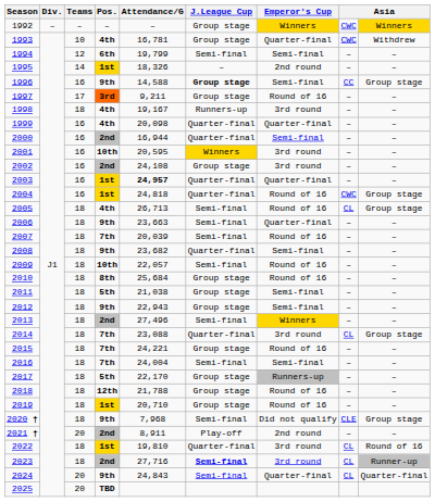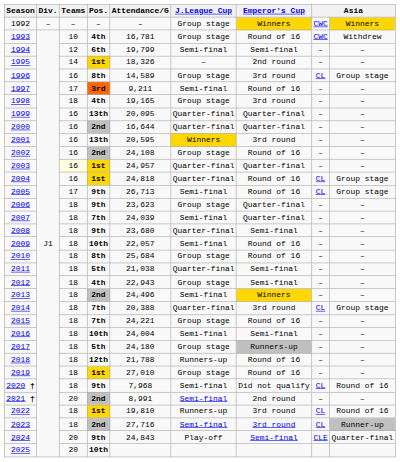1993 | Emperor's Cup: Quarter-final -> Round of 16
1996 | Pos.: 9th -> 8th
1996 | Attendance/G: 14,588 -> 14,589
1996 | J.League Cup: bold -> normal
1996 | Emperor's Cup: Semi-final -> 3rd round
1996 | column 8: CC -> CL
1997 | J.League Cup: Group stage -> Semi-final
1998 | Attendance/G: 19,167 -> 19,165
1998 | J.League Cup: Runners-up -> Group stage
1999 | Pos.: 4th -> 13th
1999 | Attendance/G: 20,098 -> 20,095
2000 | Attendance/G: 16,944 -> 16,644
2000 | Emperor's Cup: Semi-final -> Quarter-final
2001 | Pos.: 10th -> 13th
2002 | Emperor's Cup: 3rd round -> Round of 16
2003 | Teams: no background -> lightyellow background
2003 | Attendance/G: bold -> normal
2004 | column 8: CWC -> CL
2005 | Teams: 18 -> 17
2005 | Pos.: 4th -> 9th
2006 | Attendance/G: 23,663 -> 23,623
2006 | J.League Cup: Semi-final -> Group stage
2007 | Attendance/G: 20,039 -> 24,039
2007 | Emperor's Cup: Round of 16 -> Quarter-final
2008 | Attendance/G: 23,682 -> 23,680
2011 | J.League Cup: Group stage -> Quarter-final
2012 | Pos.: 9th -> 4th
2013 | Attendance/G: 27,496 -> 24,496
2014 | Attendance/G: 23,088 -> 20,388
2016 | Pos.: 7th -> 10th
2017 | Attendance/G: 22,170 -> 24,180
2018 | J.League Cup: Group stage -> Runners-up
2019 | Attendance/G: 20,710 -> 27,010
2020 † | column 8: CLE -> CL
2020 † | column 9: Group stage -> Round of 16
2021 † | Attendance/G: 8,911 -> 8,991
2021 † | J.League Cup: Play-off -> Semi-final
2022 | J.League Cup: Quarter-final -> Runners-up
2023 | J.League Cup: bold -> normal
2024 | J.League Cup: Semi-final -> Play-off
2024 | Emperor's Cup: Quarter-final -> Semi-final
2024 | column 8: CL -> CLE
2025 | Pos.: TBD -> 10th
